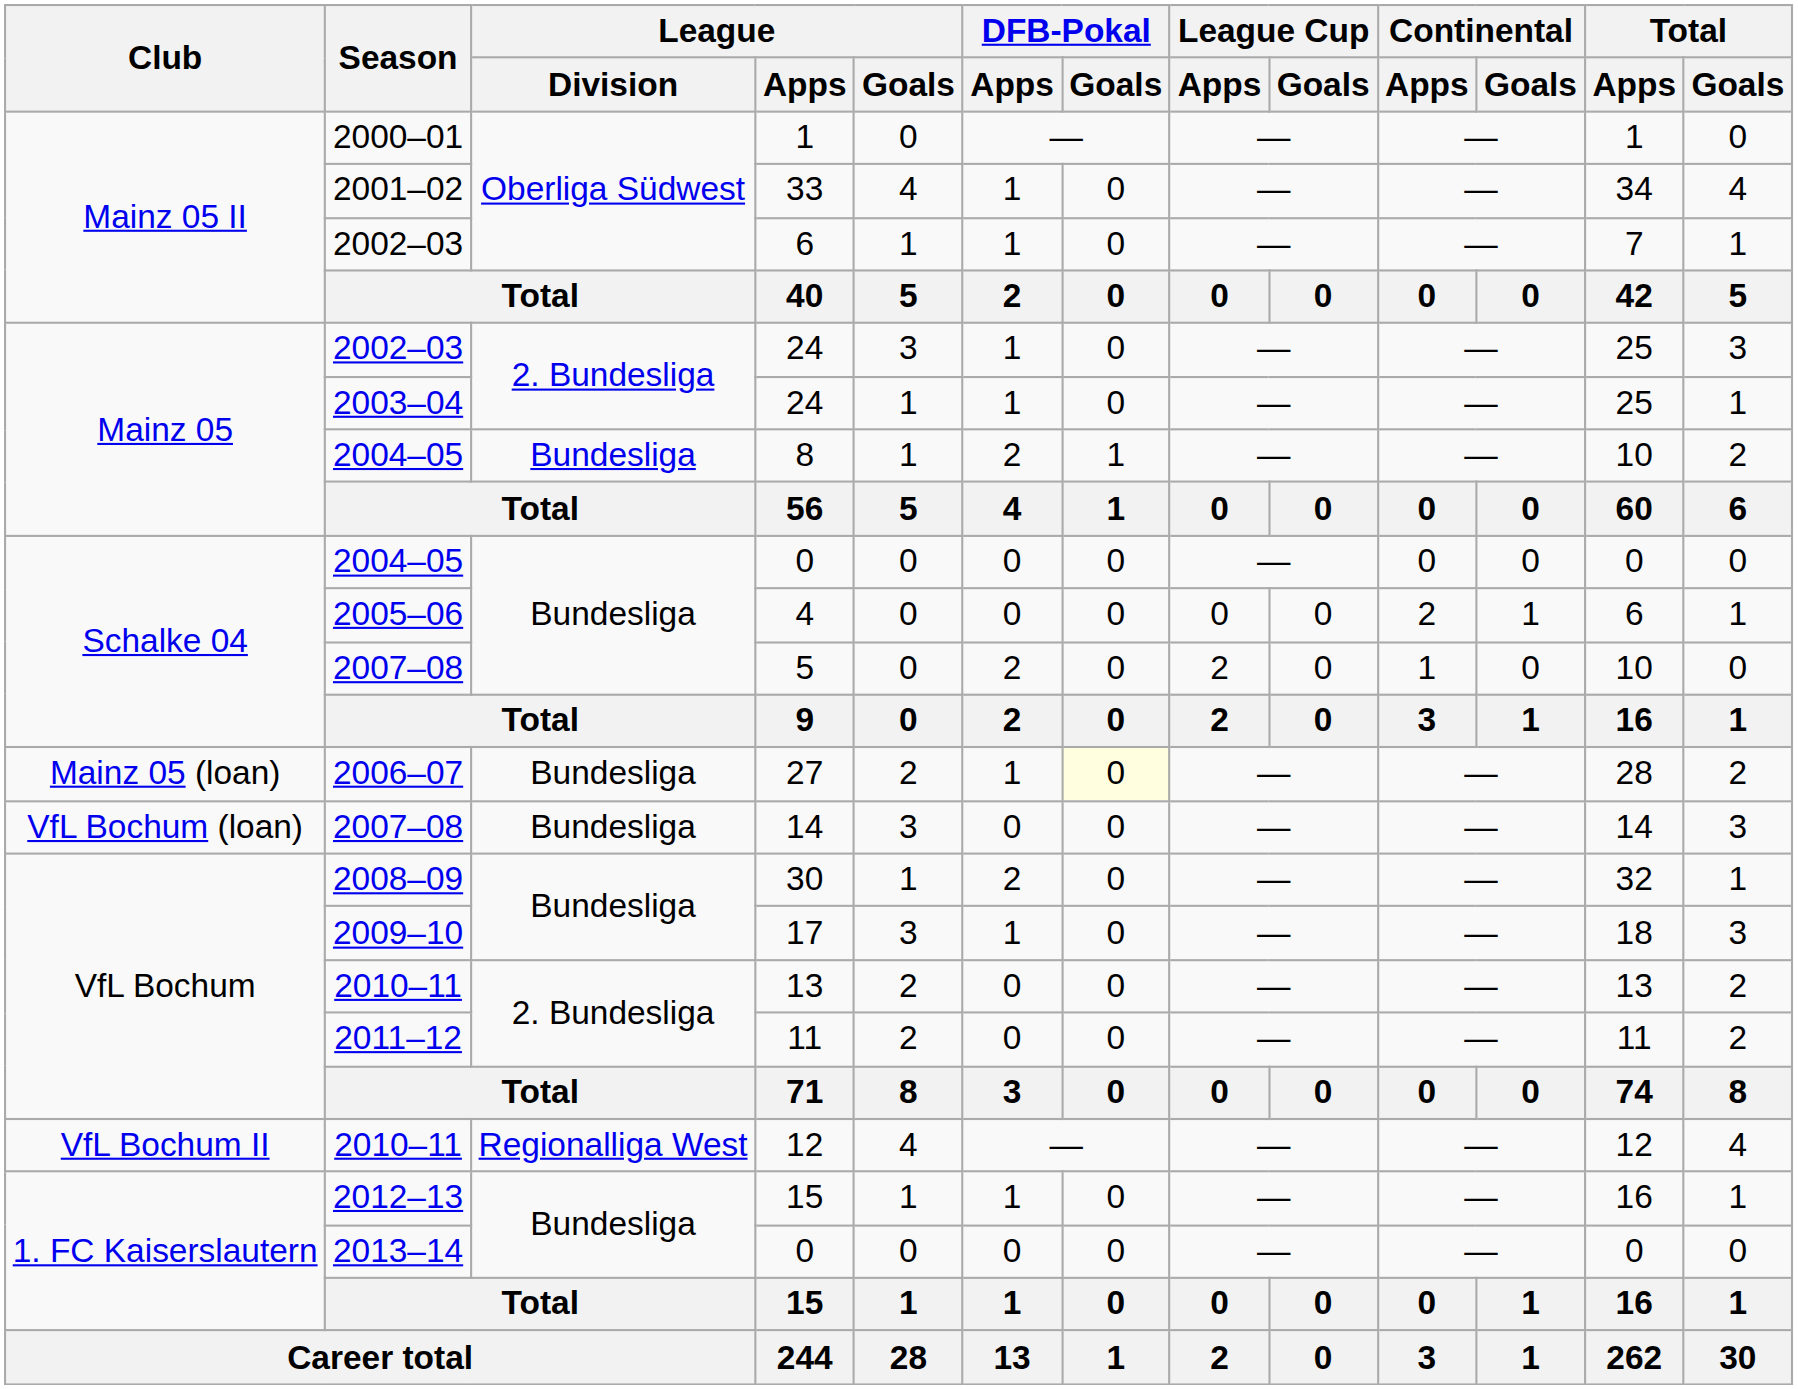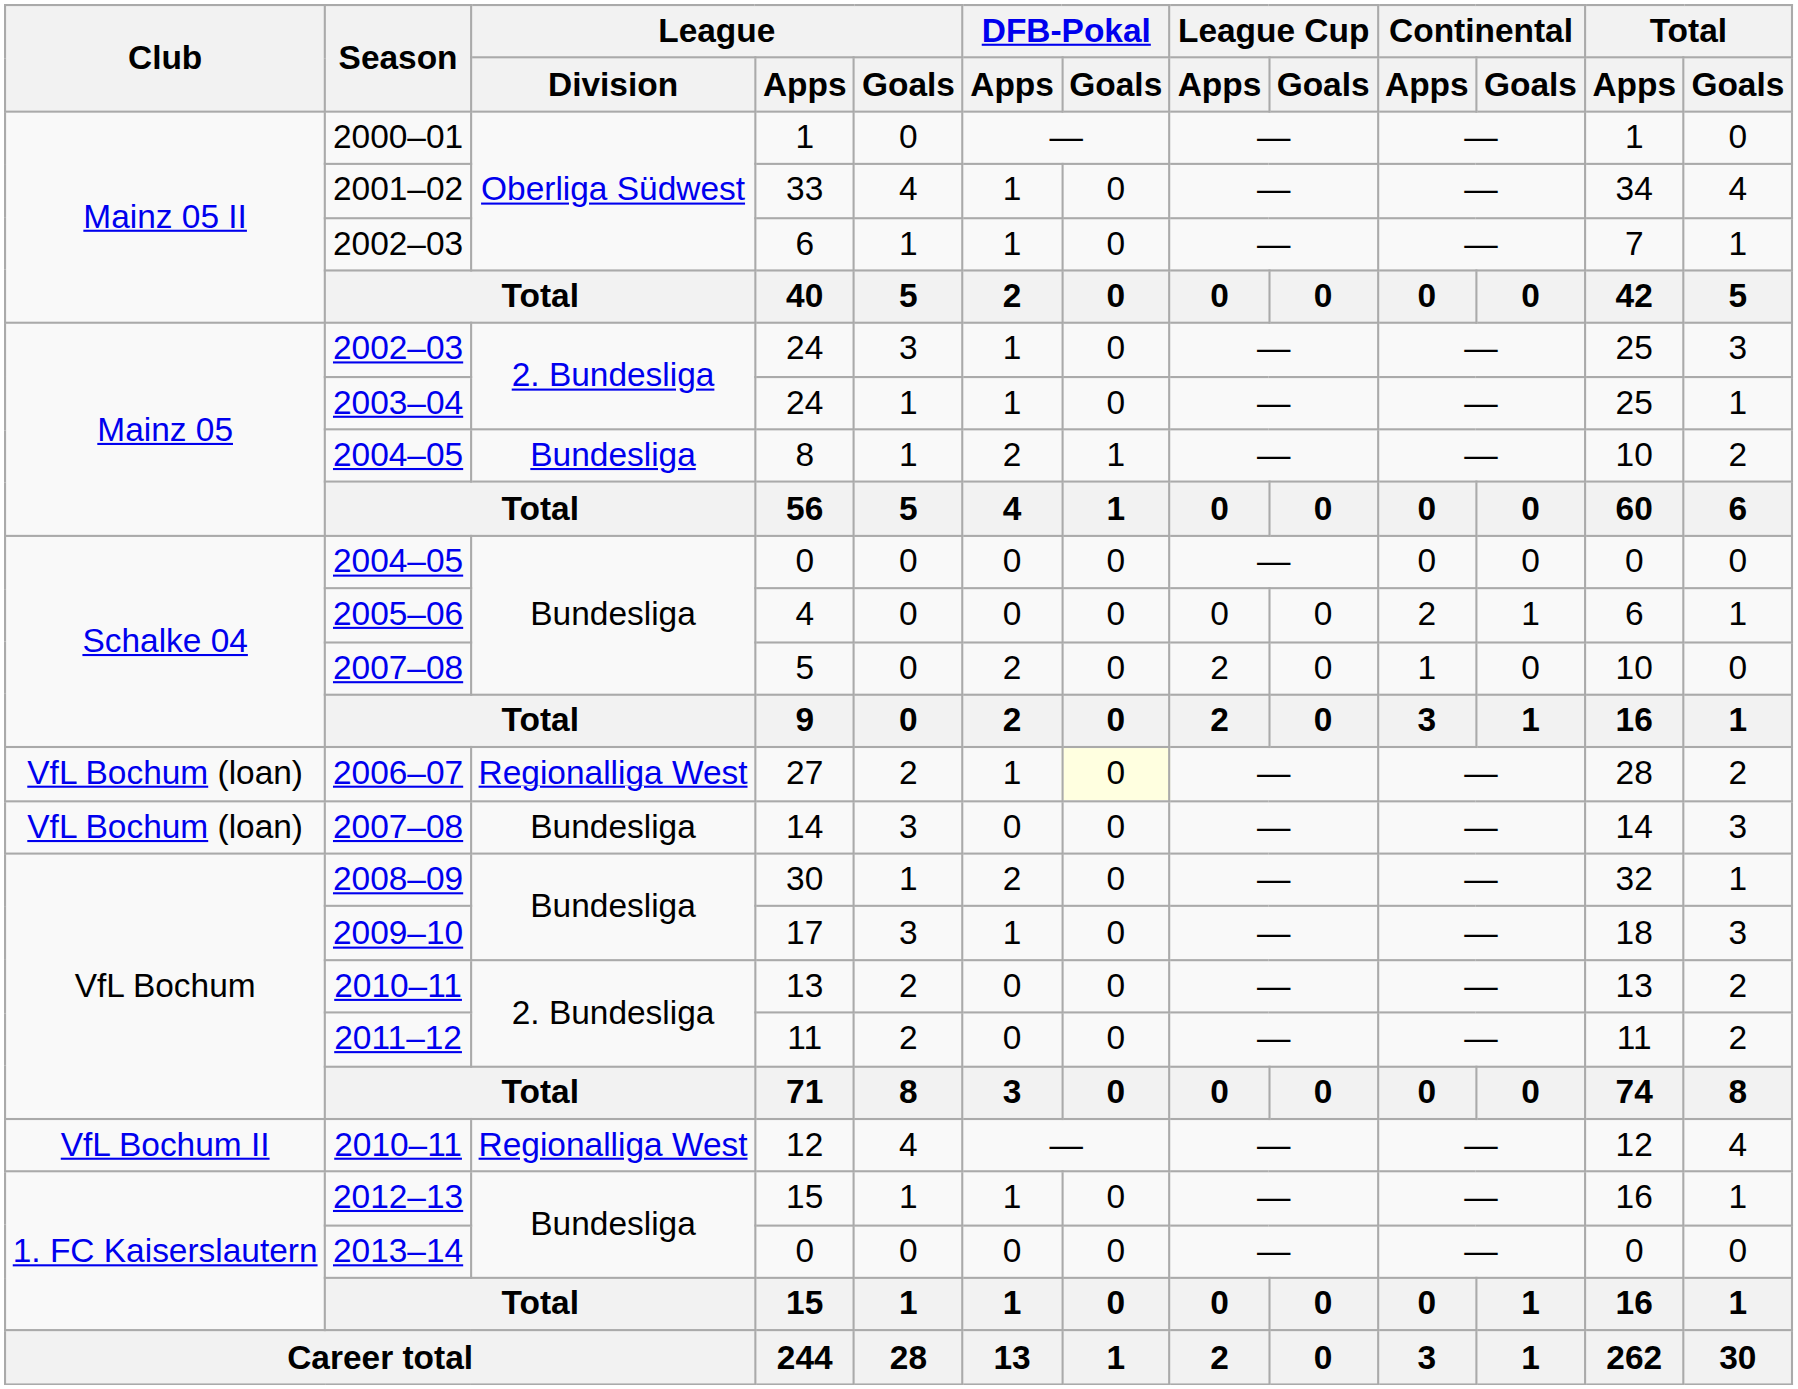27 | Club: Mainz 05 (loan) -> VfL Bochum (loan)
27 | League / Division: Bundesliga -> Regionalliga West
